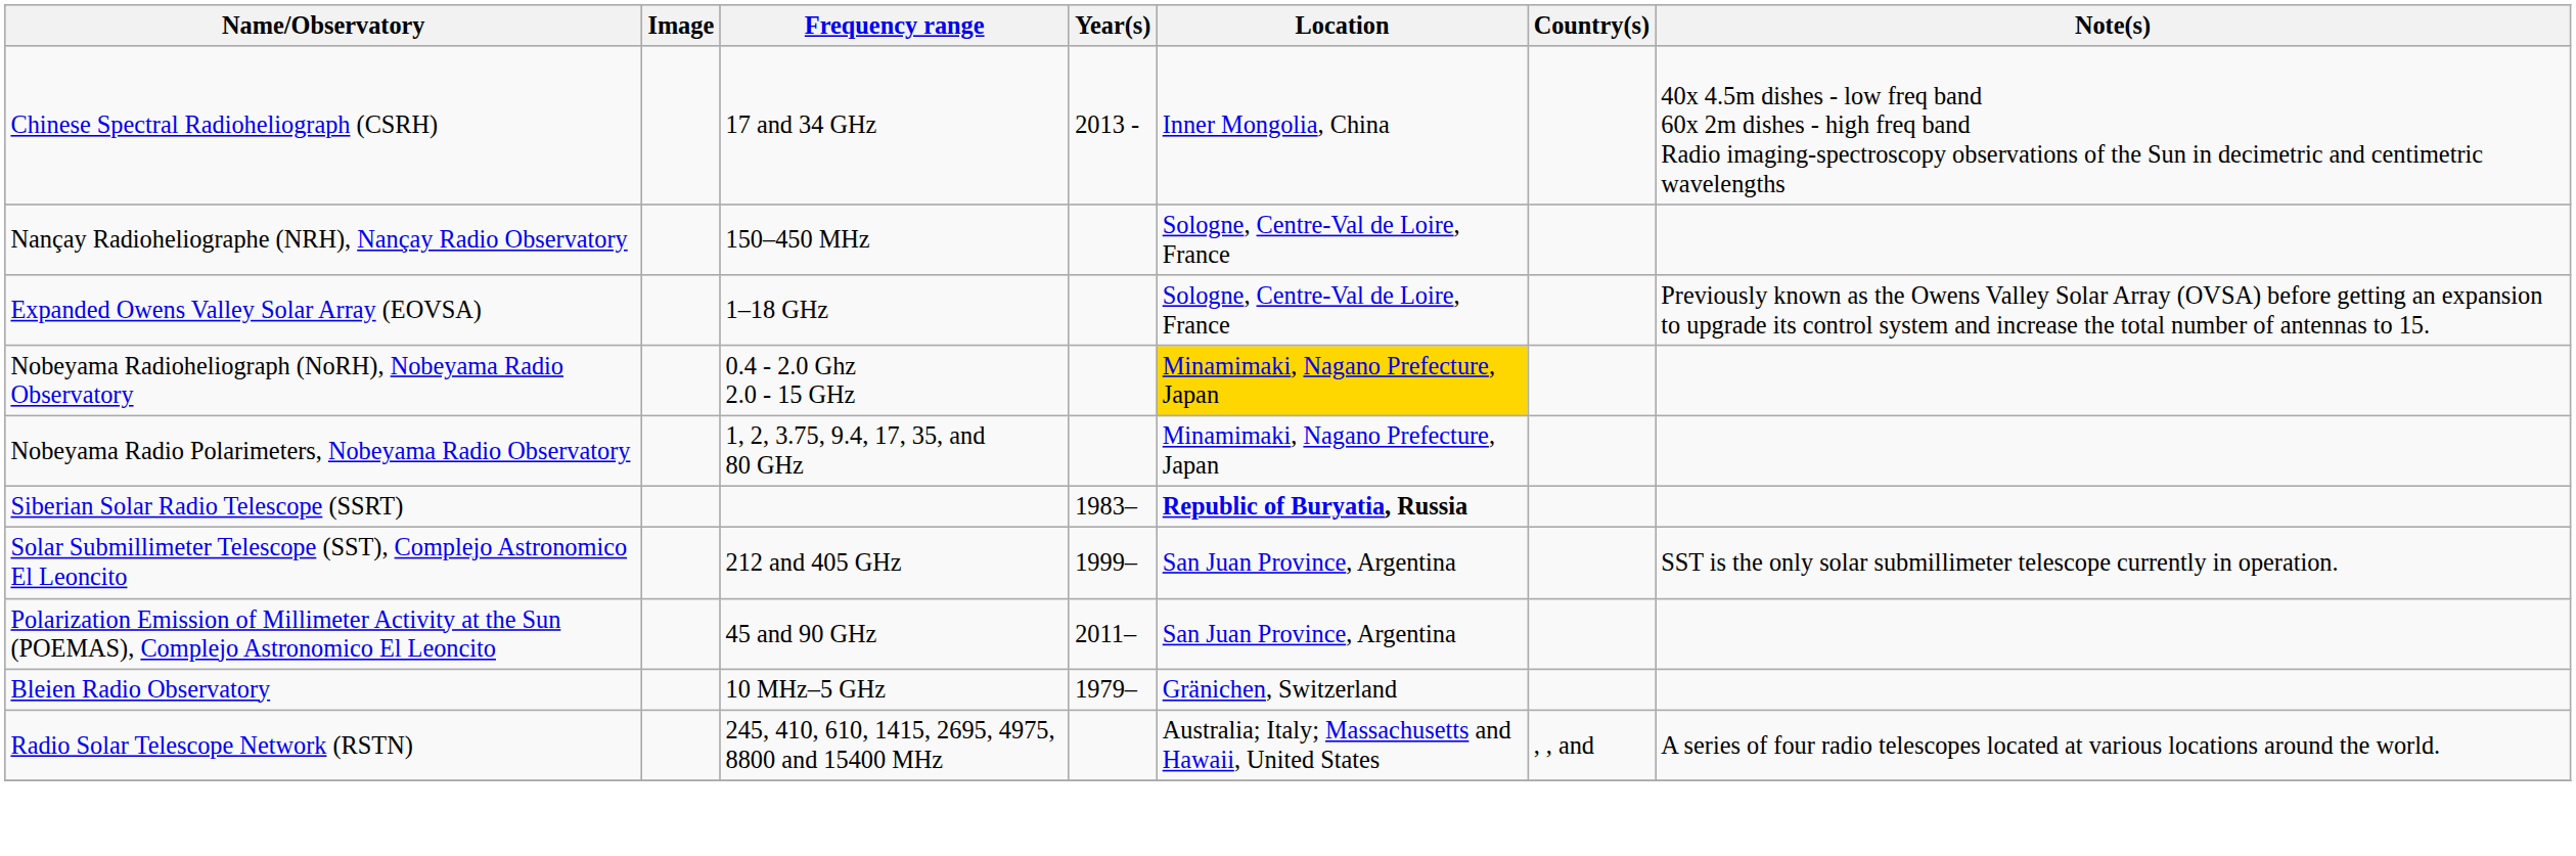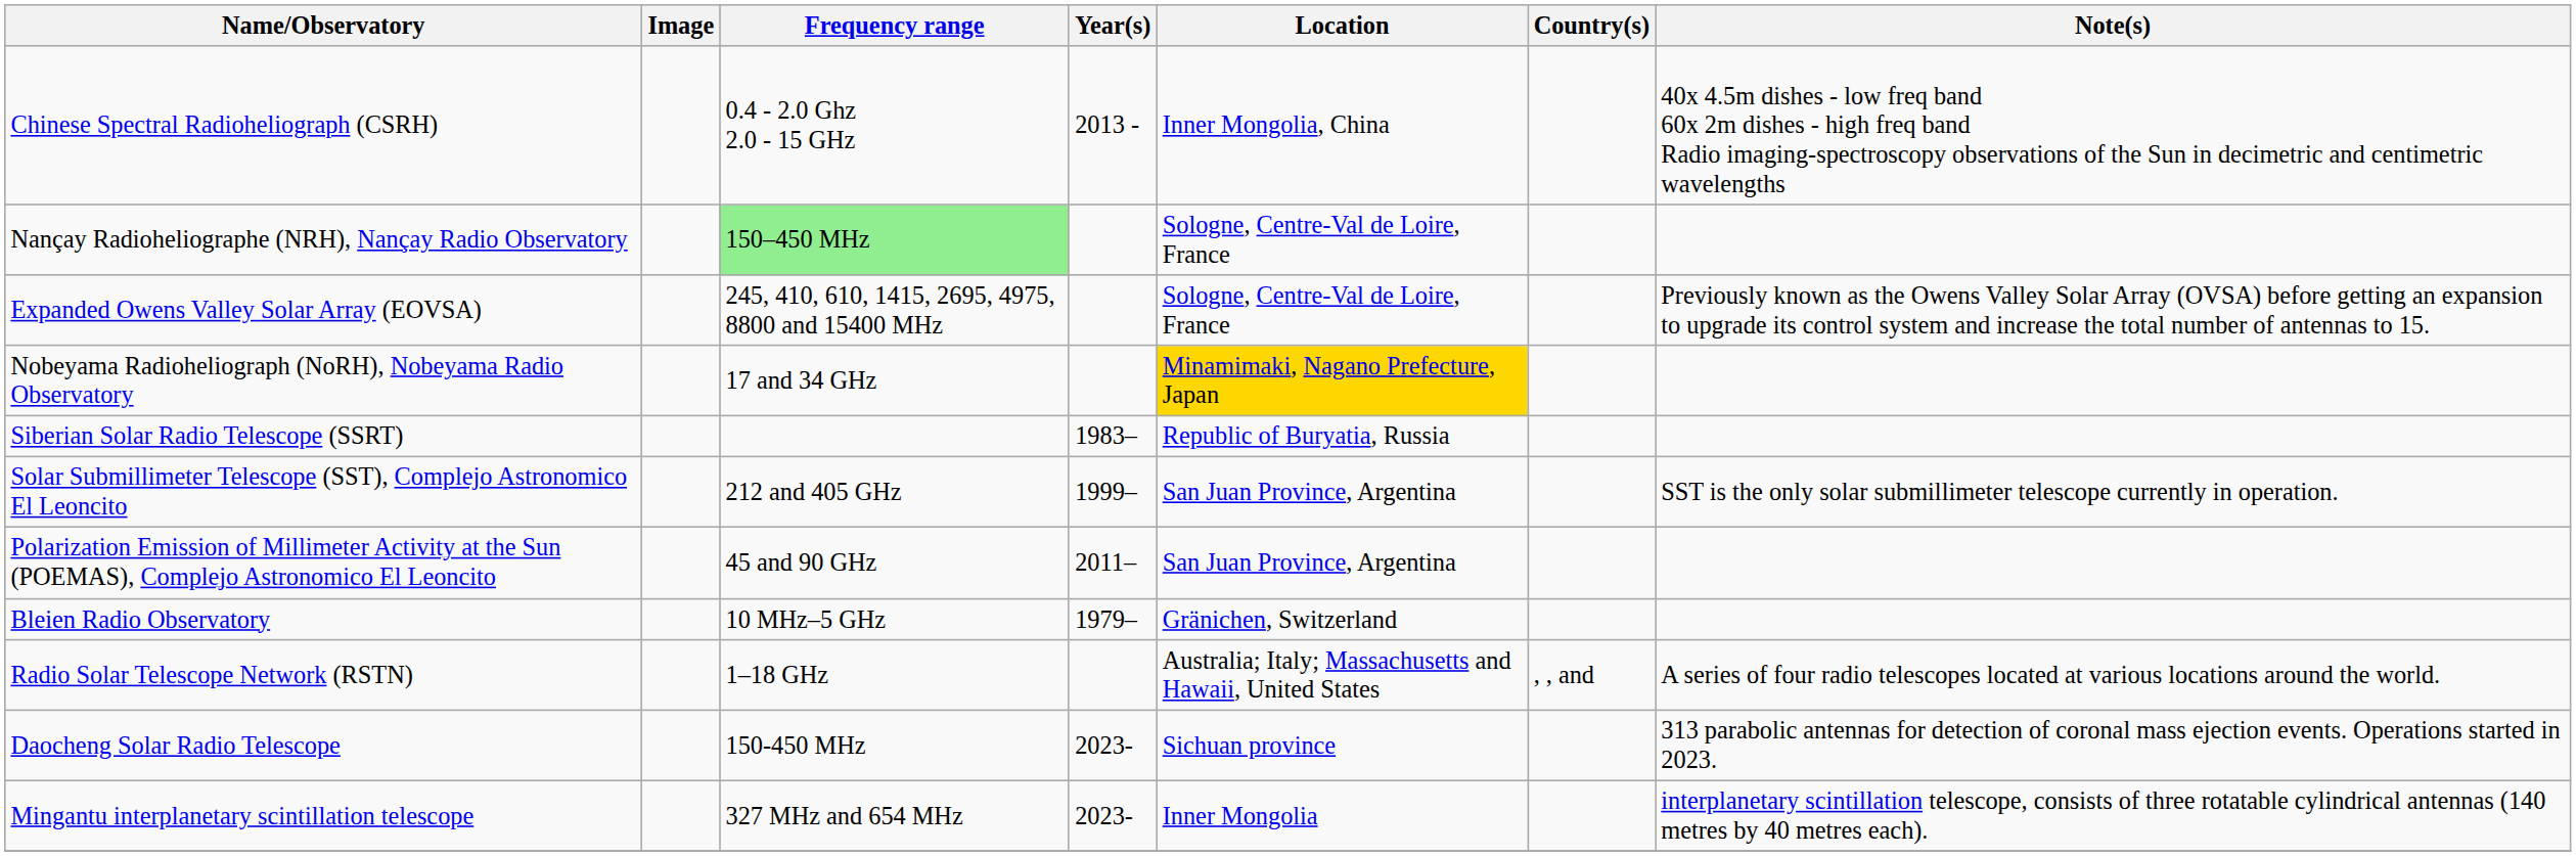Chinese Spectral Radioheliograph (CSRH) | Frequency range: 17 and 34 GHz -> 0.4 - 2.0 Ghz 2.0 - 15 GHz
Nançay Radioheliographe (NRH), Nançay Radio Observatory | Frequency range: no background -> lightgreen background
Expanded Owens Valley Solar Array (EOVSA) | Frequency range: 1–18 GHz -> 245, 410, 610, 1415, 2695, 4975, 8800 and 15400 MHz
Nobeyama Radioheliograph (NoRH), Nobeyama Radio Observatory | Frequency range: 0.4 - 2.0 Ghz 2.0 - 15 GHz -> 17 and 34 GHz
- row: Nobeyama Radio Polarimeters, Nobeyama Radio Observatory | 1, 2, 3.75, 9.4, 17, 35, and 80 GHz | Minamimaki, Nagano Prefecture, Japan
Siberian Solar Radio Telescope (SSRT) | Location: bold -> normal
Radio Solar Telescope Network (RSTN) | Frequency range: 245, 410, 610, 1415, 2695, 4975, 8800 and 15400 MHz -> 1–18 GHz
+ row: Daocheng Solar Radio Telescope | 150-450 MHz | 2023- | Sichuan province | 313 parabolic antennas for detection of coronal mass ejection events. Operations started in 2023.
+ row: Mingantu interplanetary scintillation telescope | 327 MHz and 654 MHz | 2023- | Inner Mongolia | interplanetary scintillation telescope, consists of three rotatable cylindrical antennas (140 metres by 40 metres each).
